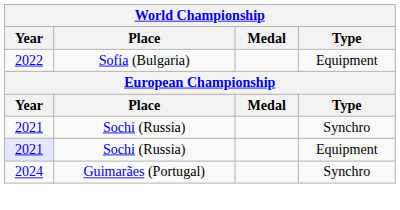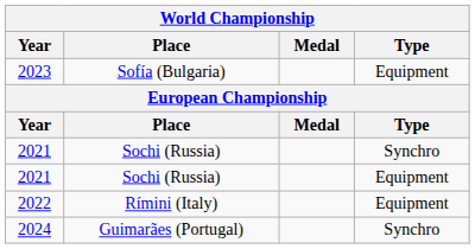Sofía (Bulgaria) | Year: 2022 -> 2023
Sochi (Russia) / Equipment | Year: lavender background -> no background
+ row: 2022 | Rímini (Italy) | Equipment
